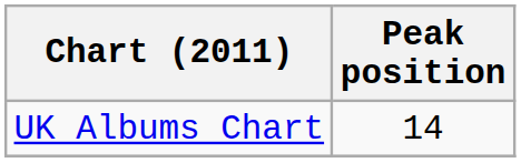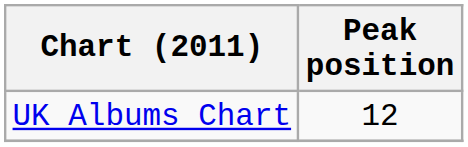UK Albums Chart | Peak position: 14 -> 12
